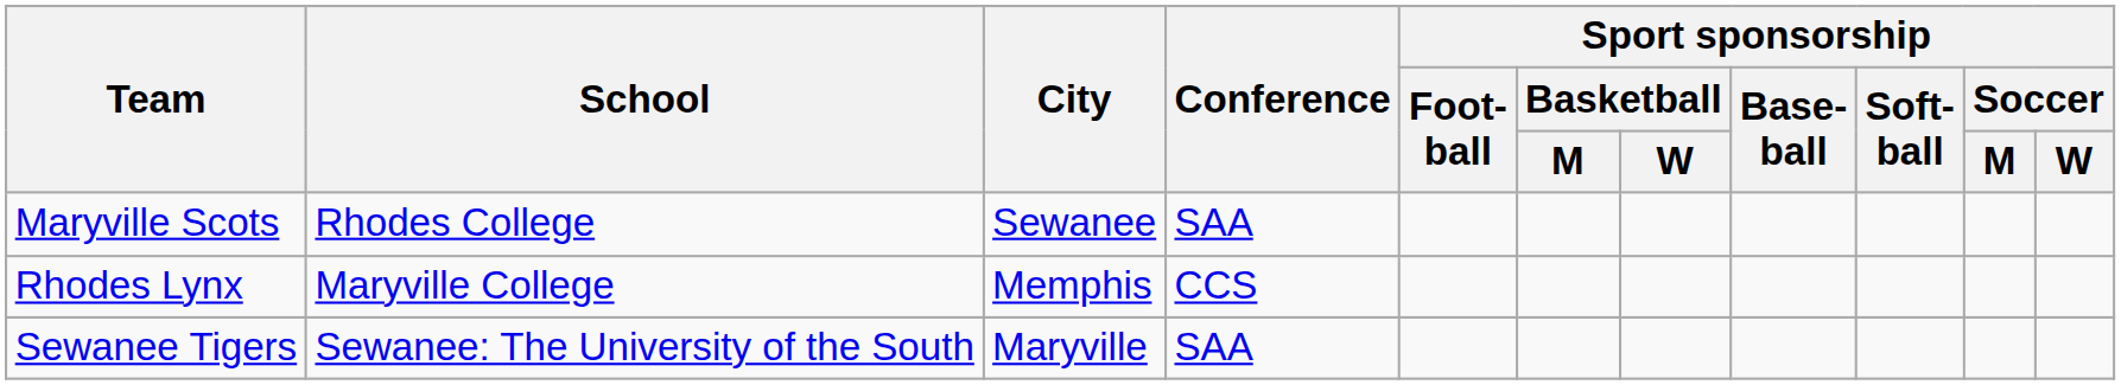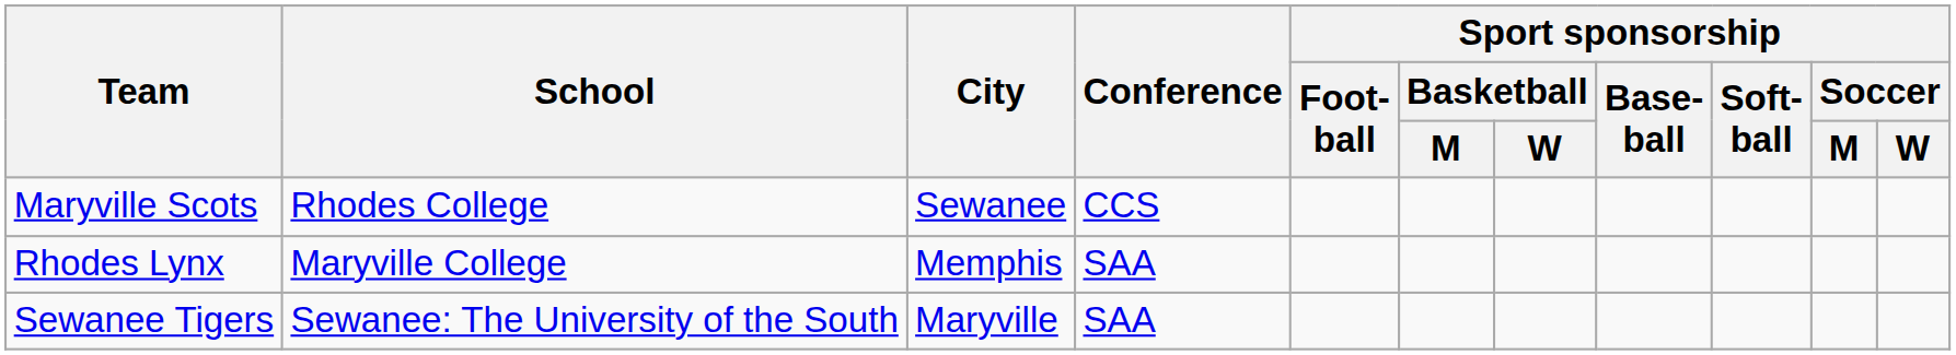Maryville Scots | Conference: SAA -> CCS
Rhodes Lynx | Conference: CCS -> SAA
